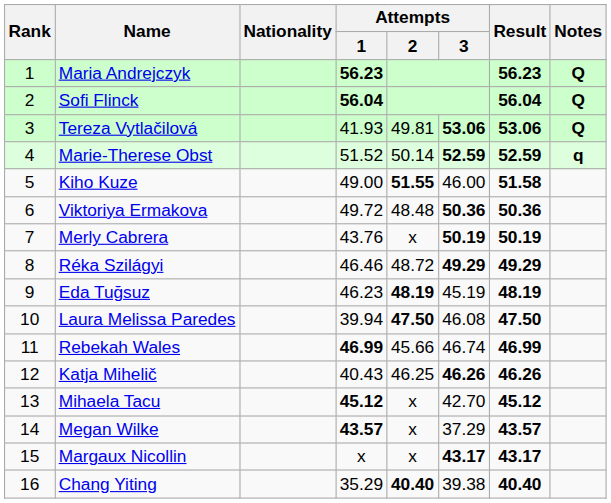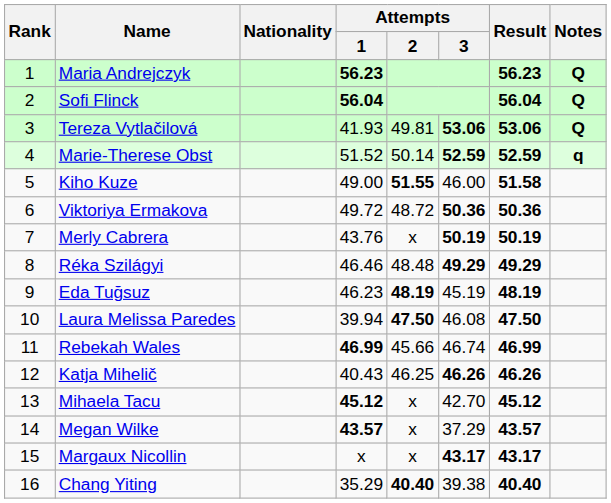Viktoriya Ermakova | Attempts / 2: 48.48 -> 48.72
Réka Szilágyi | Attempts / 2: 48.72 -> 48.48
